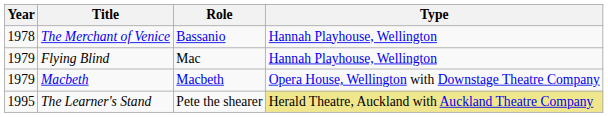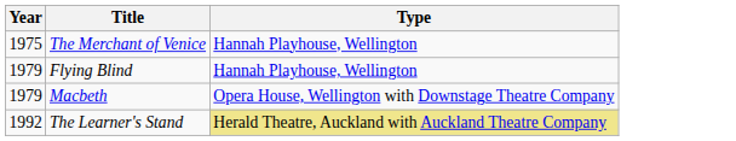- column: Role | Bassanio | Mac | Macbeth | Pete the shearer
The Merchant of Venice | Year: 1978 -> 1975
The Learner's Stand | Year: 1995 -> 1992
